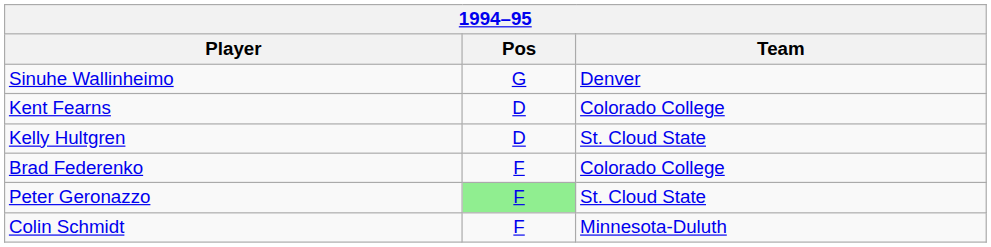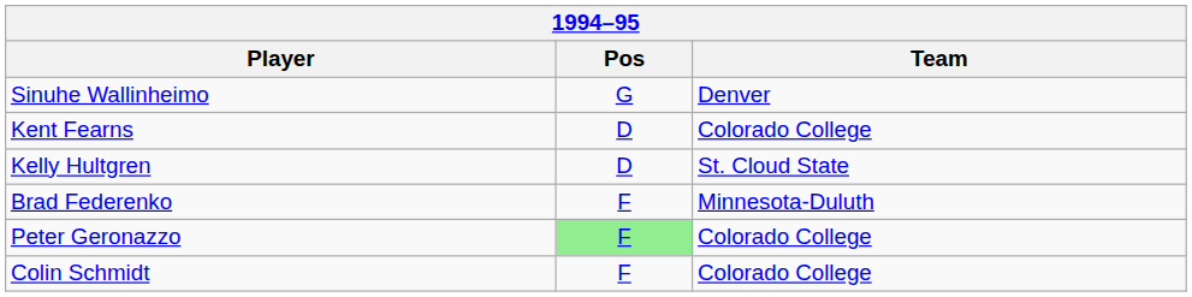Brad Federenko | Team: Colorado College -> Minnesota-Duluth
Peter Geronazzo | Team: St. Cloud State -> Colorado College
Colin Schmidt | Team: Minnesota-Duluth -> Colorado College
